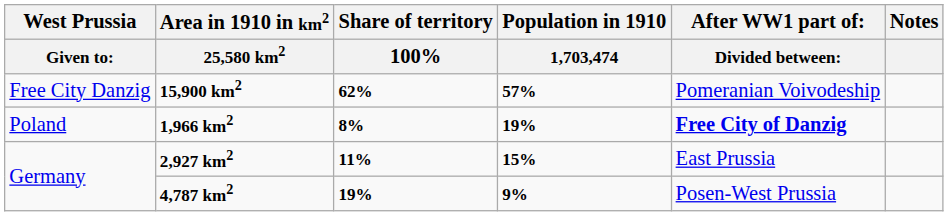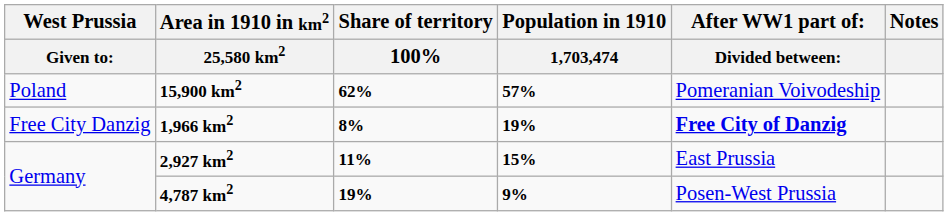15,900 km2 | West Prussia / Given to:: Free City Danzig -> Poland
1,966 km2 | West Prussia / Given to:: Poland -> Free City Danzig
